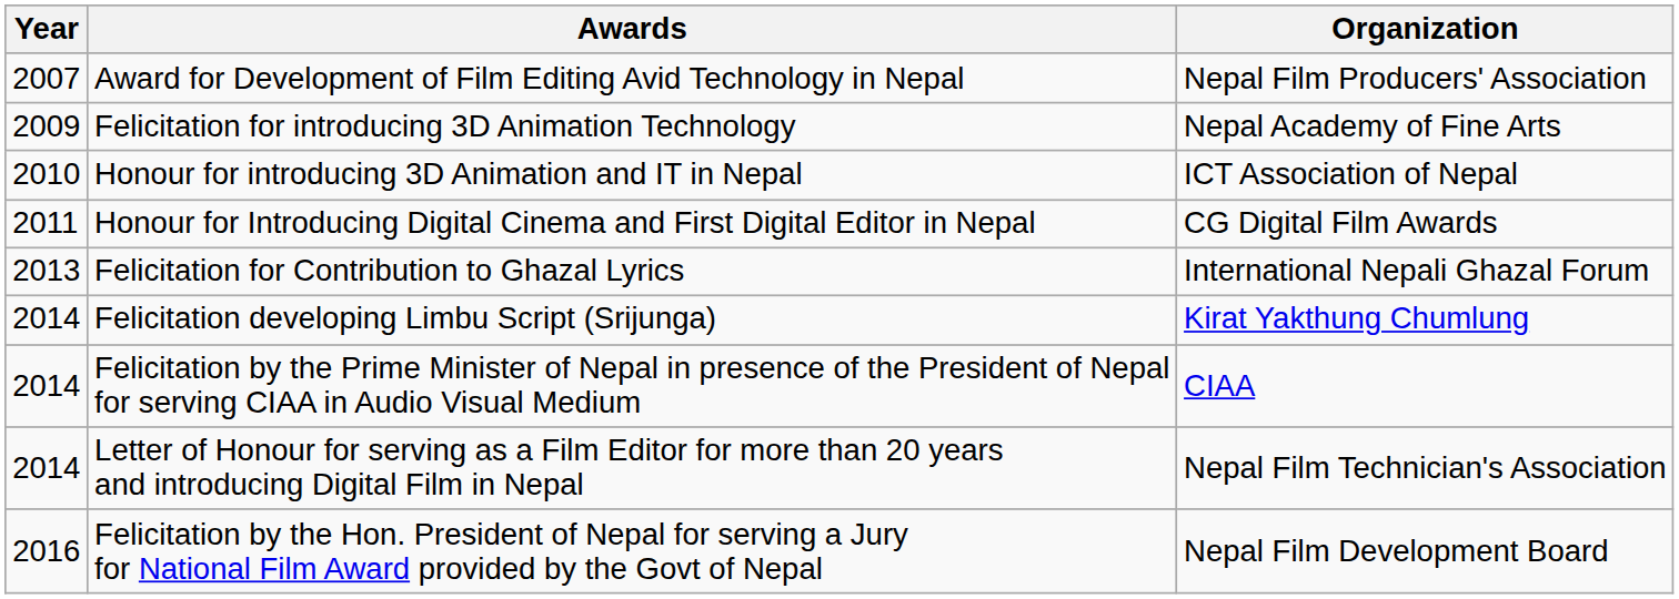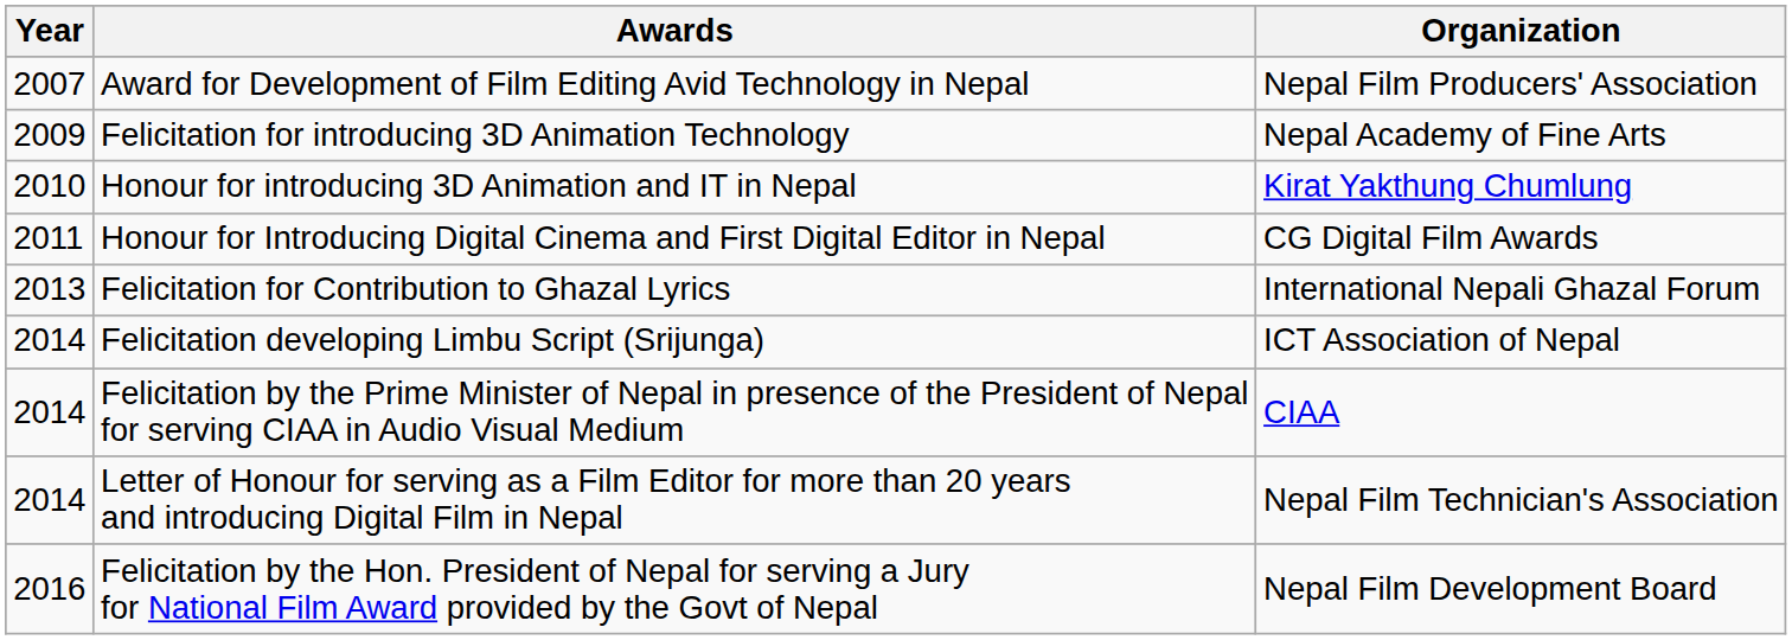Honour for introducing 3D Animation and IT in Nepal | Organization: ICT Association of Nepal -> Kirat Yakthung Chumlung
Felicitation developing Limbu Script (Srijunga) | Organization: Kirat Yakthung Chumlung -> ICT Association of Nepal
